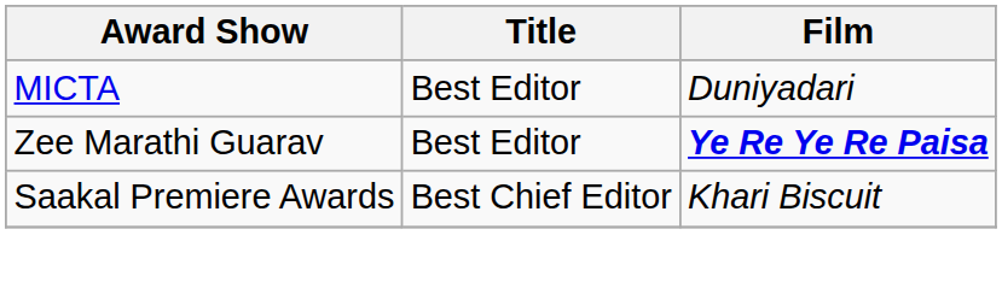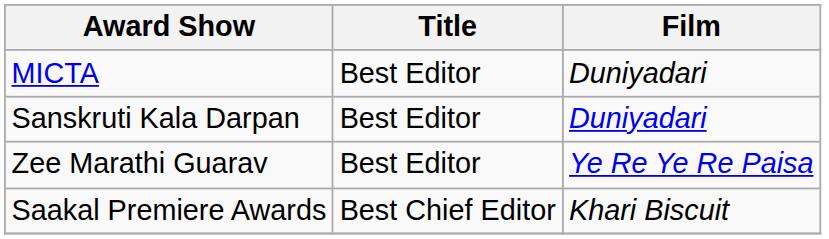+ row: Sanskruti Kala Darpan | Best Editor | Duniyadari
Zee Marathi Guarav | Film: bold -> normal
